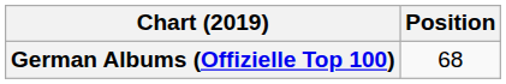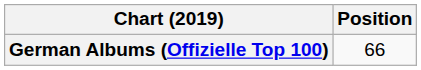German Albums (Offizielle Top 100) | Position: 68 -> 66
